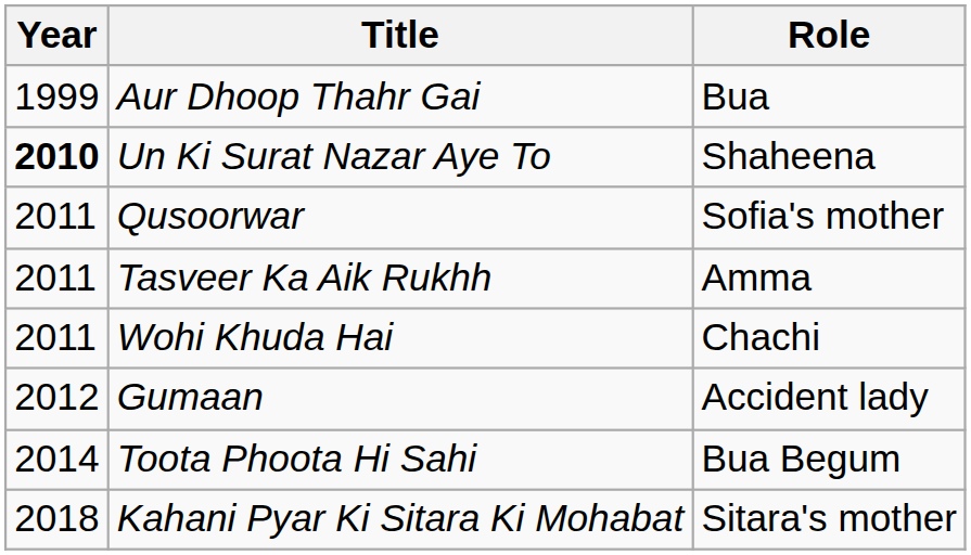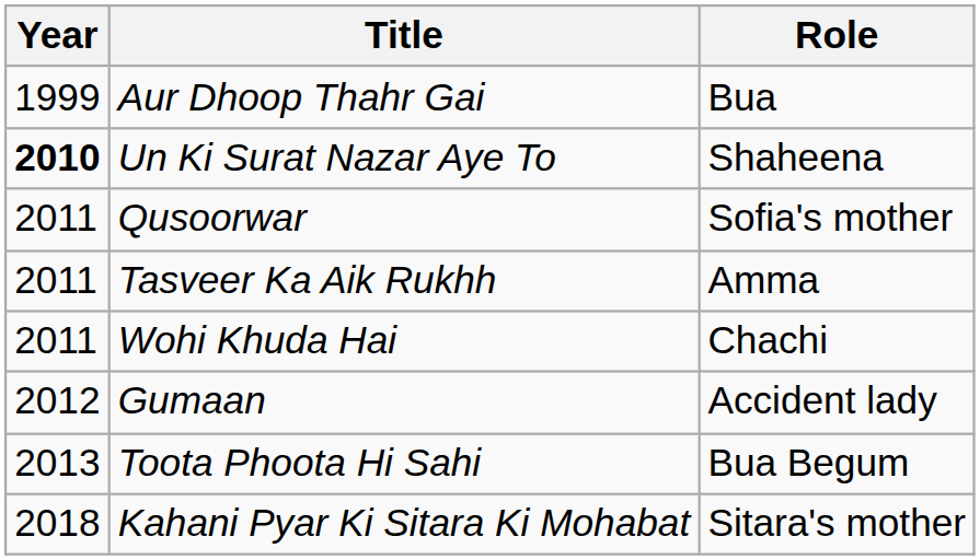Toota Phoota Hi Sahi | Year: 2014 -> 2013
